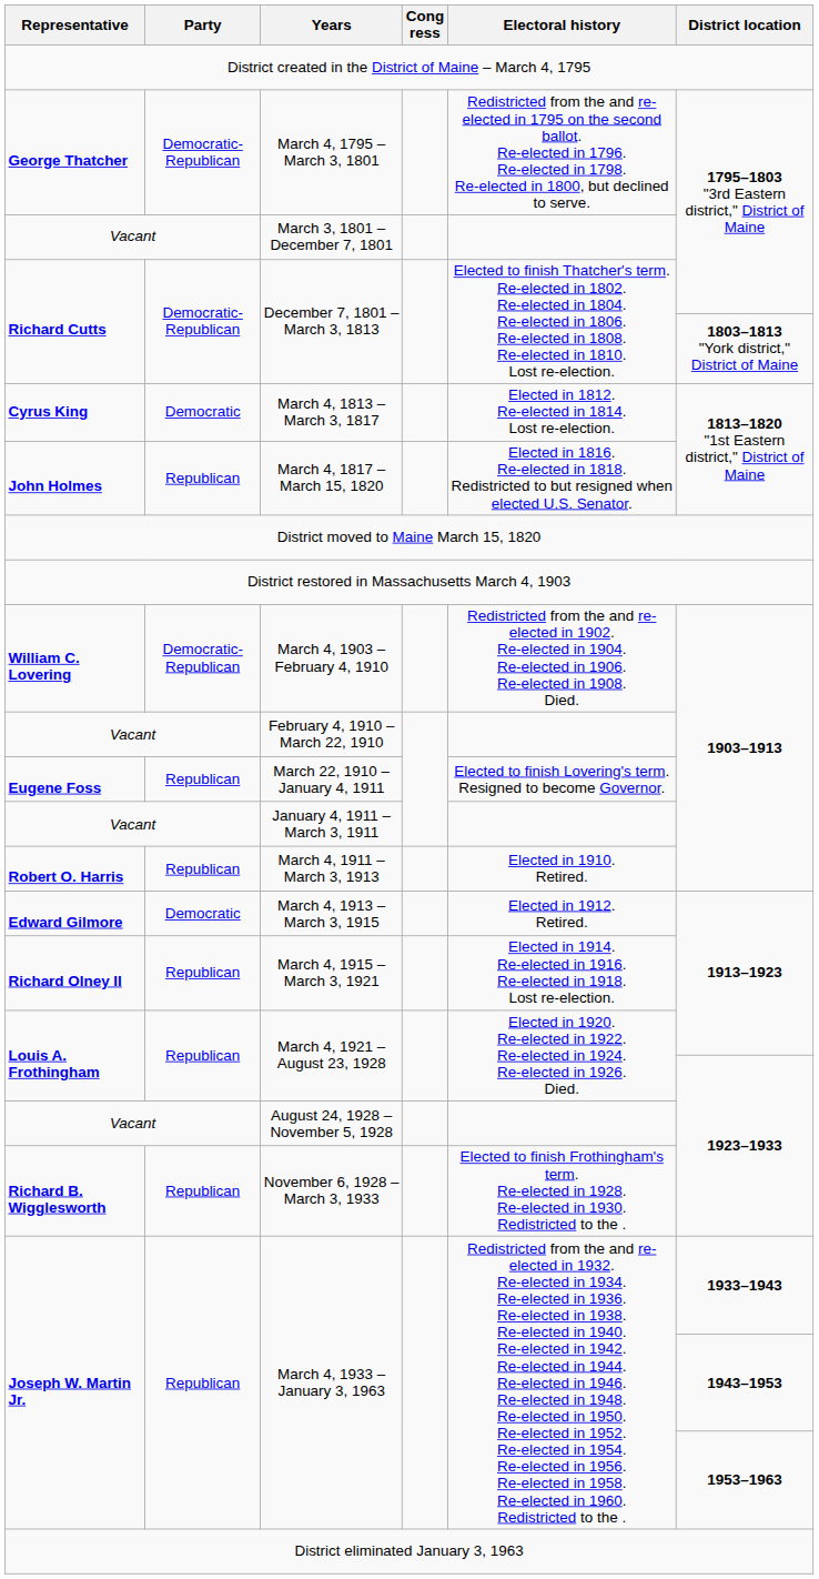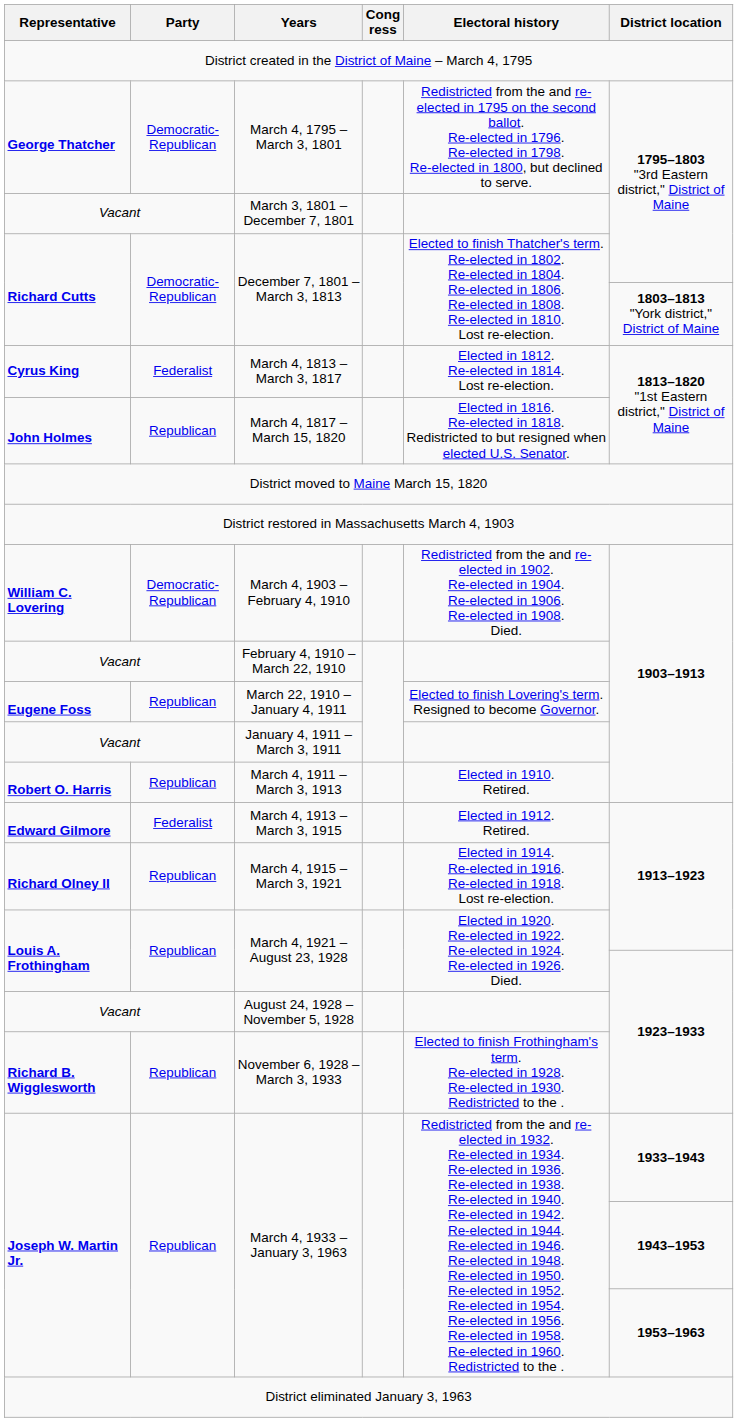March 4, 1813 – March 3, 1817 | Party: Democratic -> Federalist
March 4, 1913 – March 3, 1915 | Party: Democratic -> Federalist
